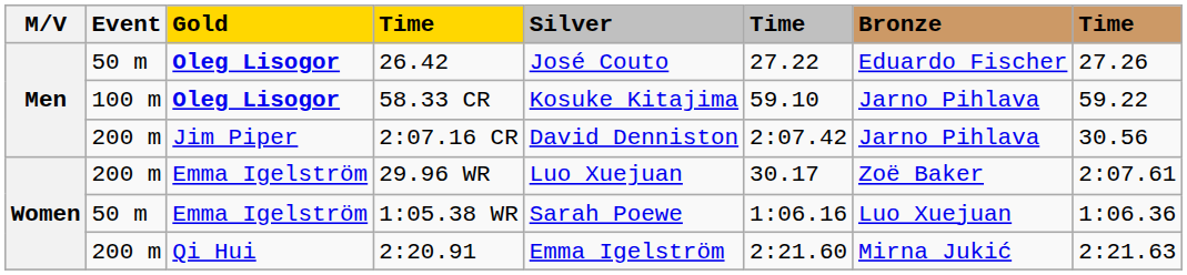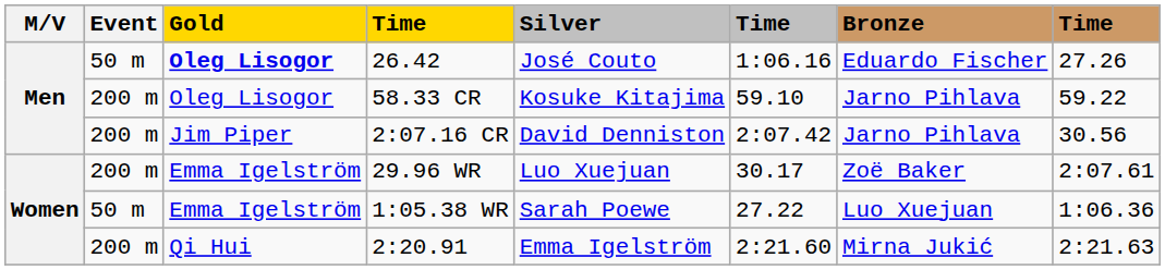26.42 | column 6: 27.22 -> 1:06.16
58.33 CR | Event: 100 m -> 200 m
58.33 CR | Gold: bold -> normal
1:05.38 WR | column 6: 1:06.16 -> 27.22
